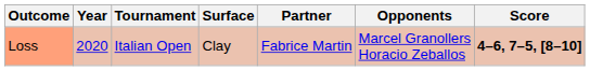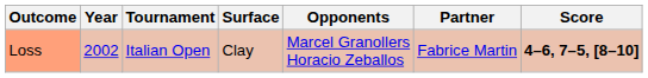columns swapped: Partner <-> Opponents
Loss | Year: 2020 -> 2002
